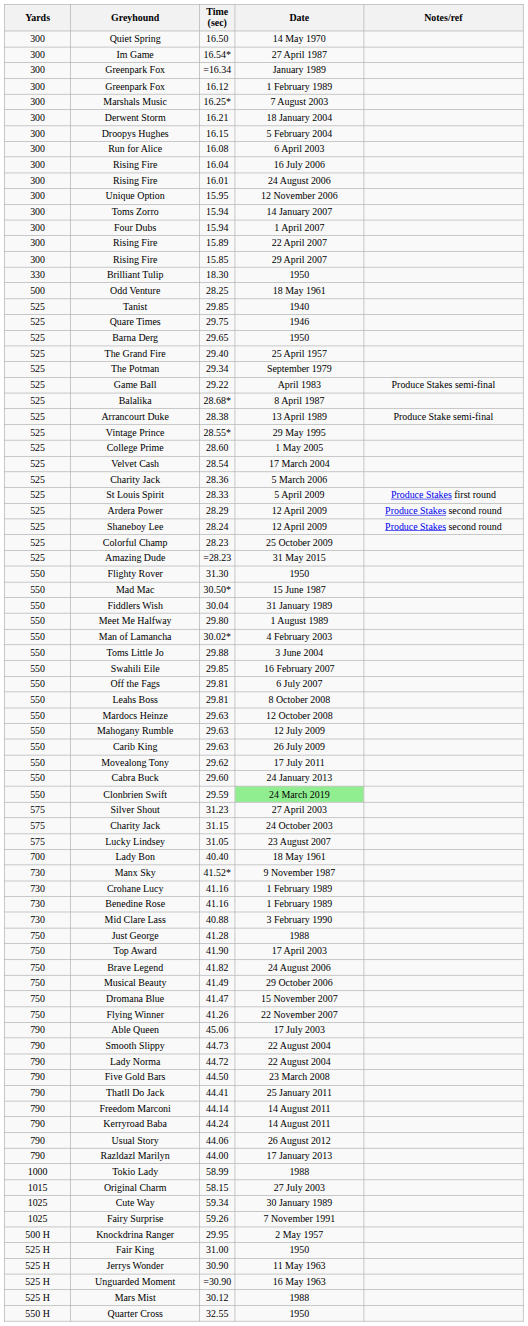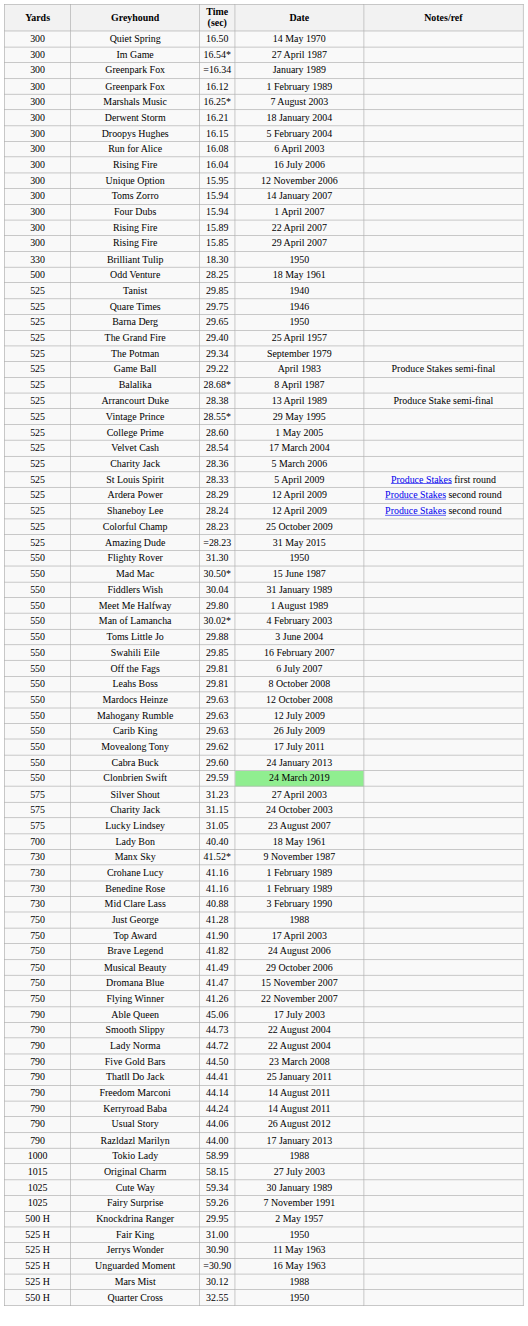- row: 300 | Rising Fire | 16.01 | 24 August 2006
